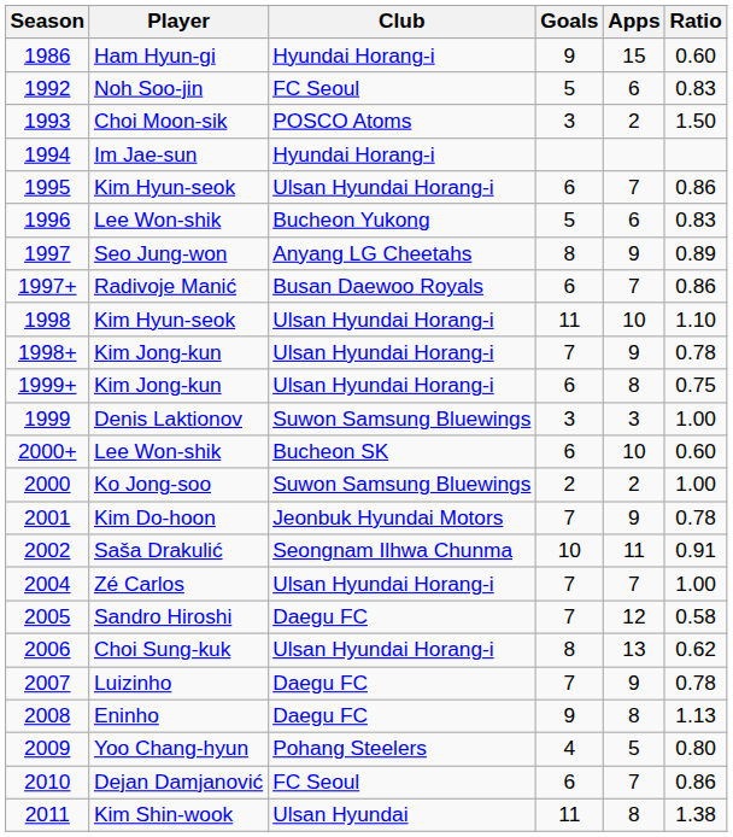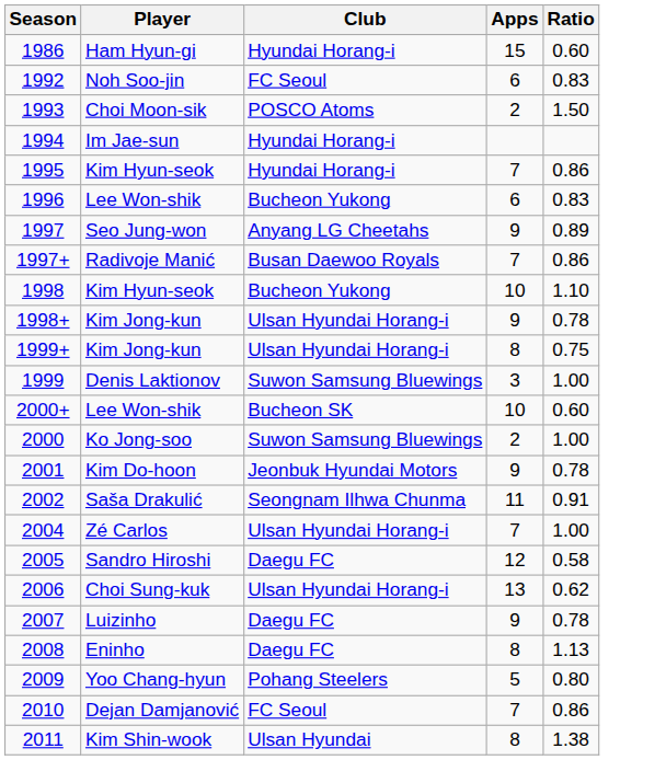- column: Goals | 9 | 5 | 3 | 6 | 5 | 8 | 6 | 11 | 7 | 6 | 3 | 6 | 2 | 7 | 10 | 7 | 7 | 8 | 7 | 9 | 4 | 6 | 11
1995 | Club: Ulsan Hyundai Horang-i -> Hyundai Horang-i
1998 | Club: Ulsan Hyundai Horang-i -> Bucheon Yukong
